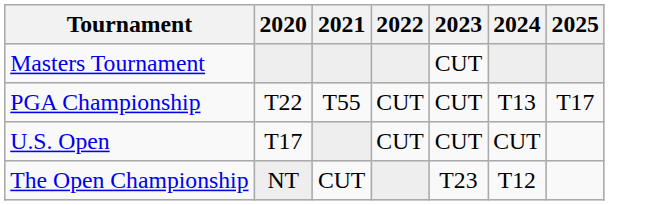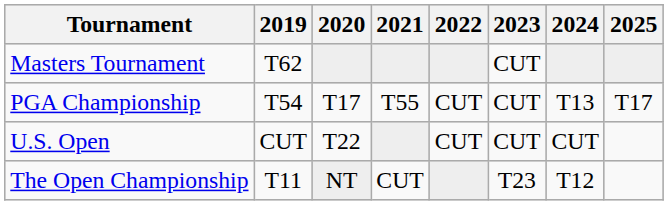+ column: 2019 | T62 | T54 | CUT | T11
PGA Championship | 2020: T22 -> T17
U.S. Open | 2020: T17 -> T22
